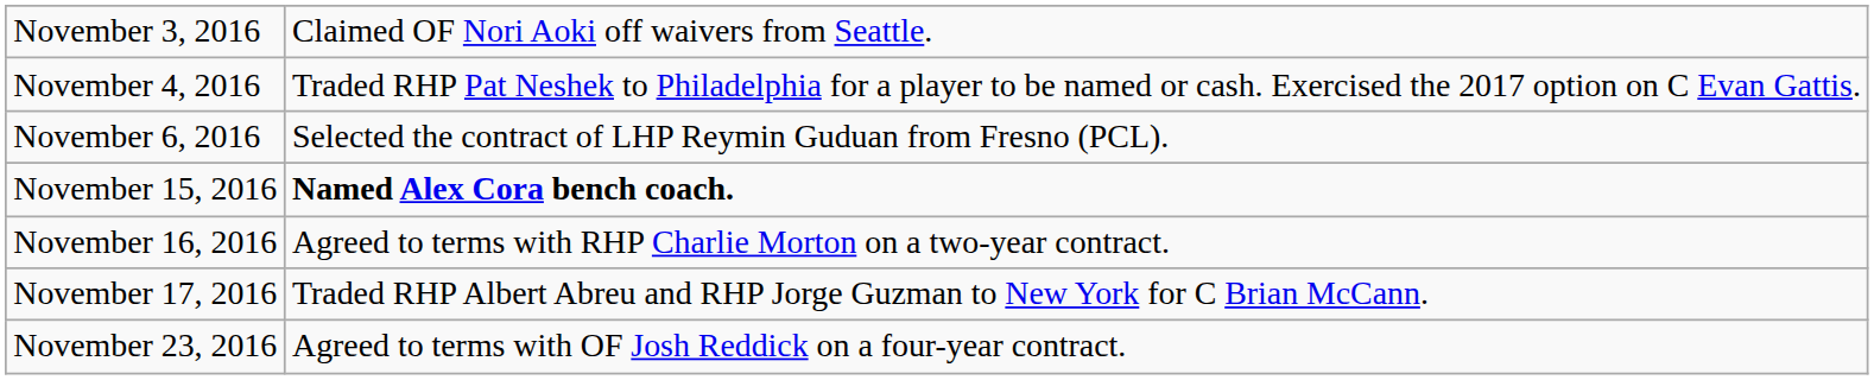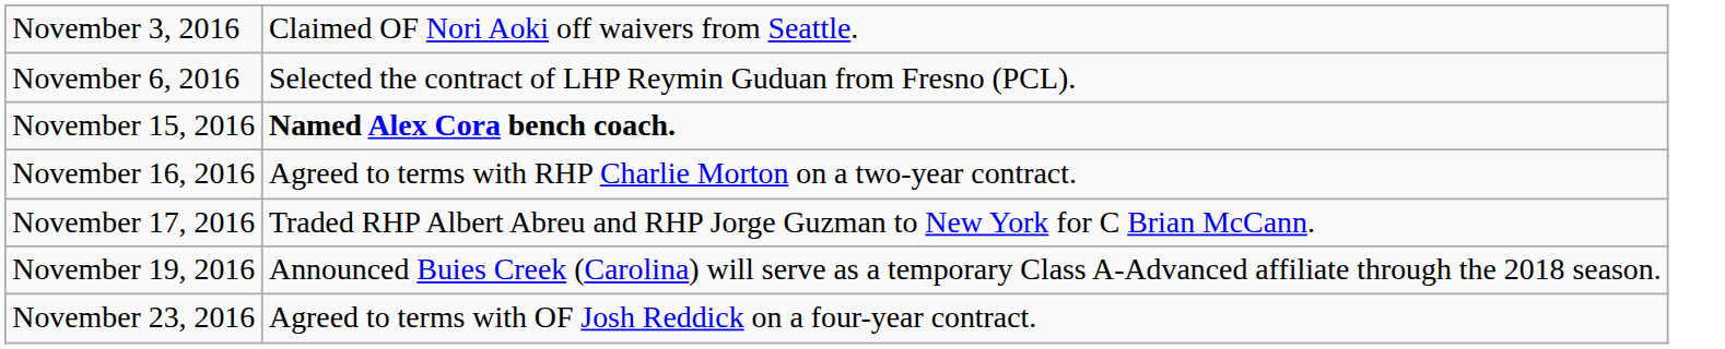- row: November 4, 2016 | Traded RHP Pat Neshek to Philadelphia for a player to be named or cash. Exercised the 2017 option on C Evan Gattis.
+ row: November 19, 2016 | Announced Buies Creek (Carolina) will serve as a temporary Class A-Advanced affiliate through the 2018 season.
